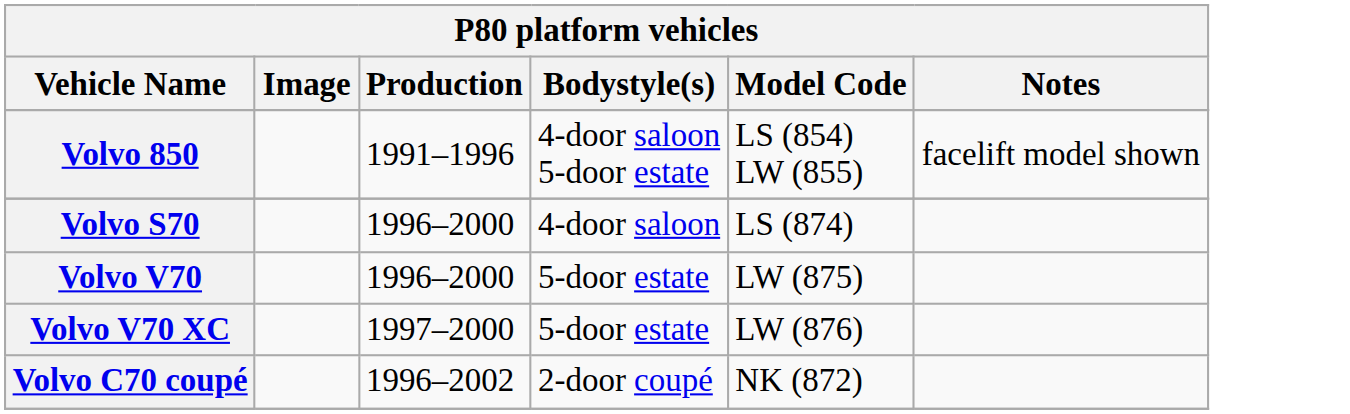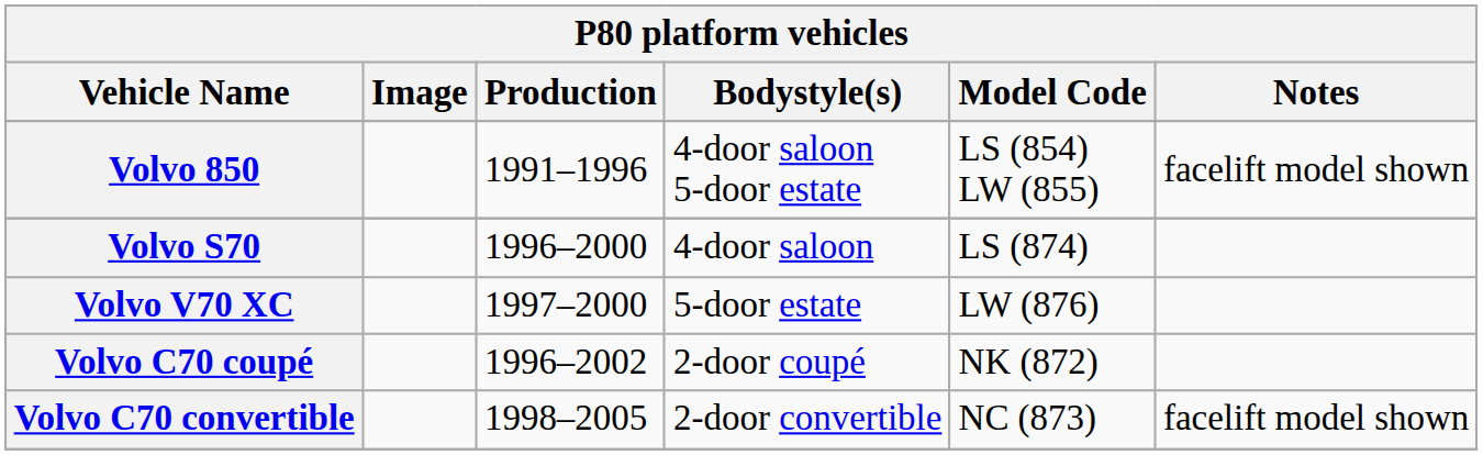- row: Volvo V70 | 1996–2000 | 5-door estate | LW (875)
+ row: Volvo C70 convertible | 1998–2005 | 2-door convertible | NC (873) | facelift model shown
